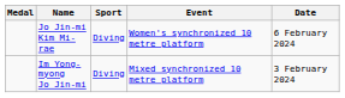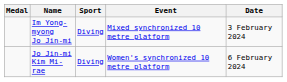rows swapped: Im Yong-myong Jo Jin-mi <-> Jo Jin-mi Kim Mi-rae
